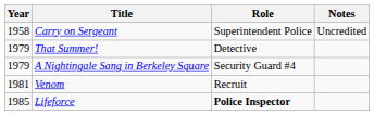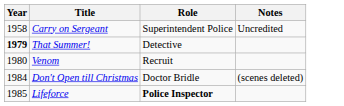That Summer! | Year: normal -> bold
- row: 1979 | A Nightingale Sang in Berkeley Square | Security Guard #4
Venom | Year: 1981 -> 1980
+ row: 1984 | Don't Open till Christmas | Doctor Bridle | (scenes deleted)
